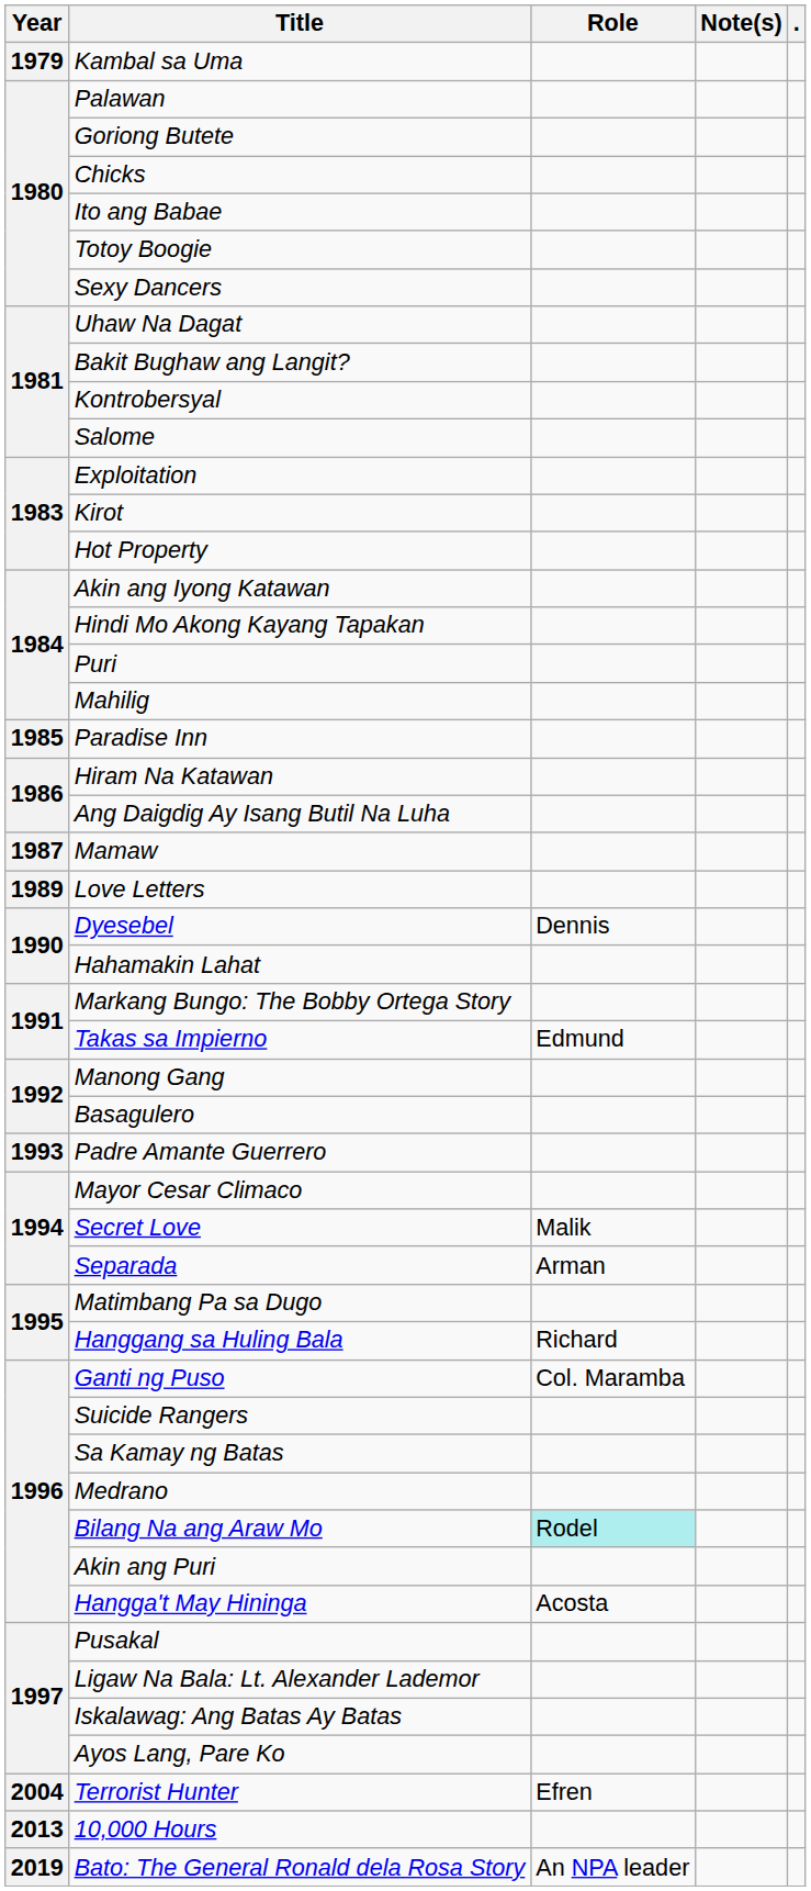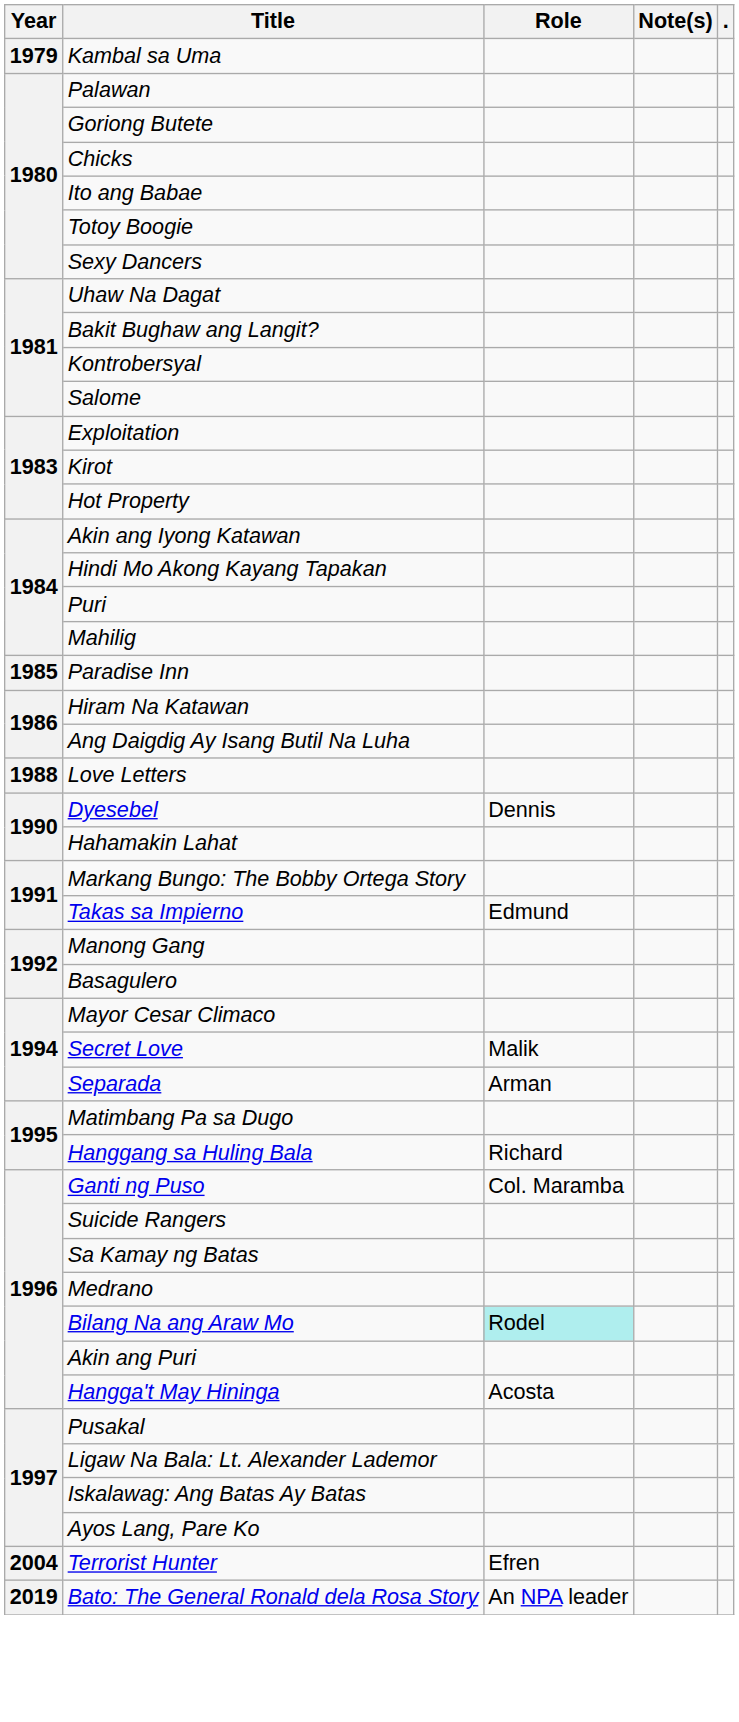- row: 1987 | Mamaw
Love Letters | Year: 1989 -> 1988
- row: 1993 | Padre Amante Guerrero
- row: 2013 | 10,000 Hours
